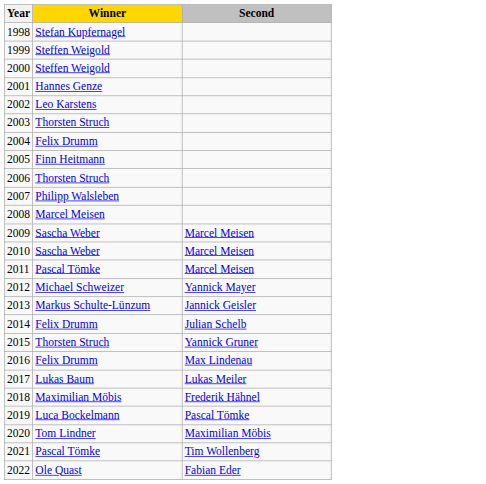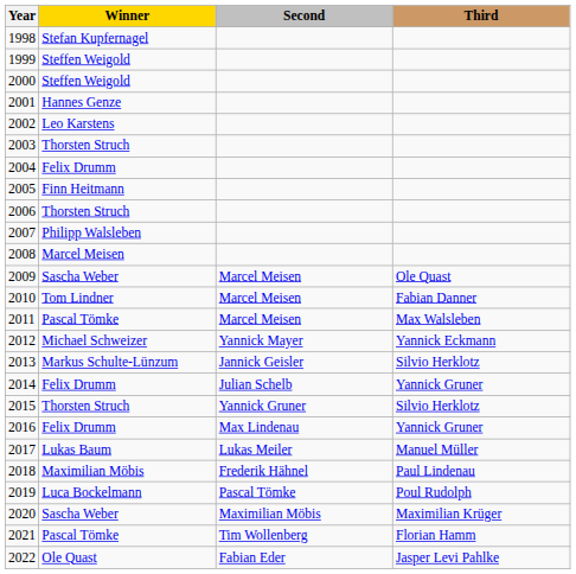+ column: Third | Ole Quast | Fabian Danner | Max Walsleben | Yannick Eckmann | Silvio Herklotz | Yannick Gruner | Silvio Herklotz | Yannick Gruner | Manuel Müller | Paul Lindenau | Poul Rudolph | Maximilian Krüger | Florian Hamm | Jasper Levi Pahlke
2010 | Winner: Sascha Weber -> Tom Lindner
2020 | Winner: Tom Lindner -> Sascha Weber
